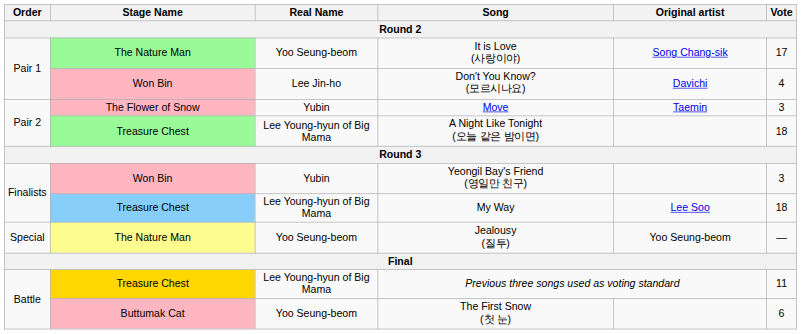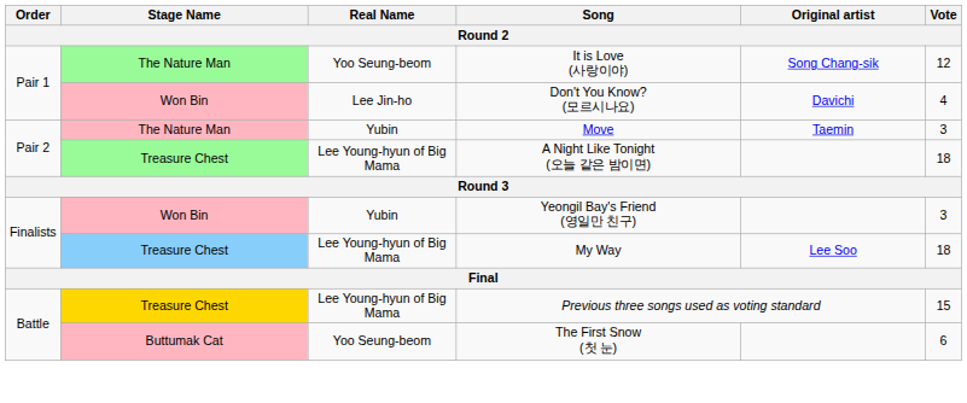It is Love (사랑이야) | Vote: 17 -> 12
Move | Stage Name: The Flower of Snow -> The Nature Man
- row: Special | The Nature Man | Yoo Seung-beom | Jealousy (질투) | Yoo Seung-beom | —
Previous three songs used as voting standard | Vote: 11 -> 15
